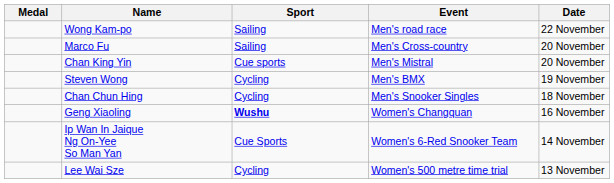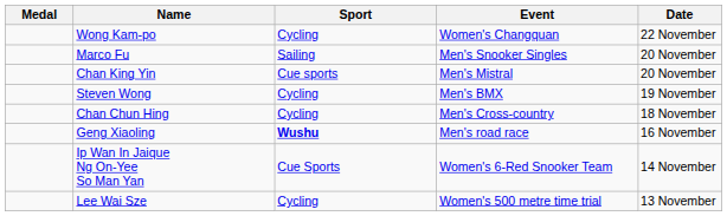Wong Kam-po | Sport: Sailing -> Cycling
Wong Kam-po | Event: Men's road race -> Women's Changquan
Marco Fu | Event: Men's Cross-country -> Men's Snooker Singles
Chan Chun Hing | Event: Men's Snooker Singles -> Men's Cross-country
Geng Xiaoling | Event: Women's Changquan -> Men's road race
